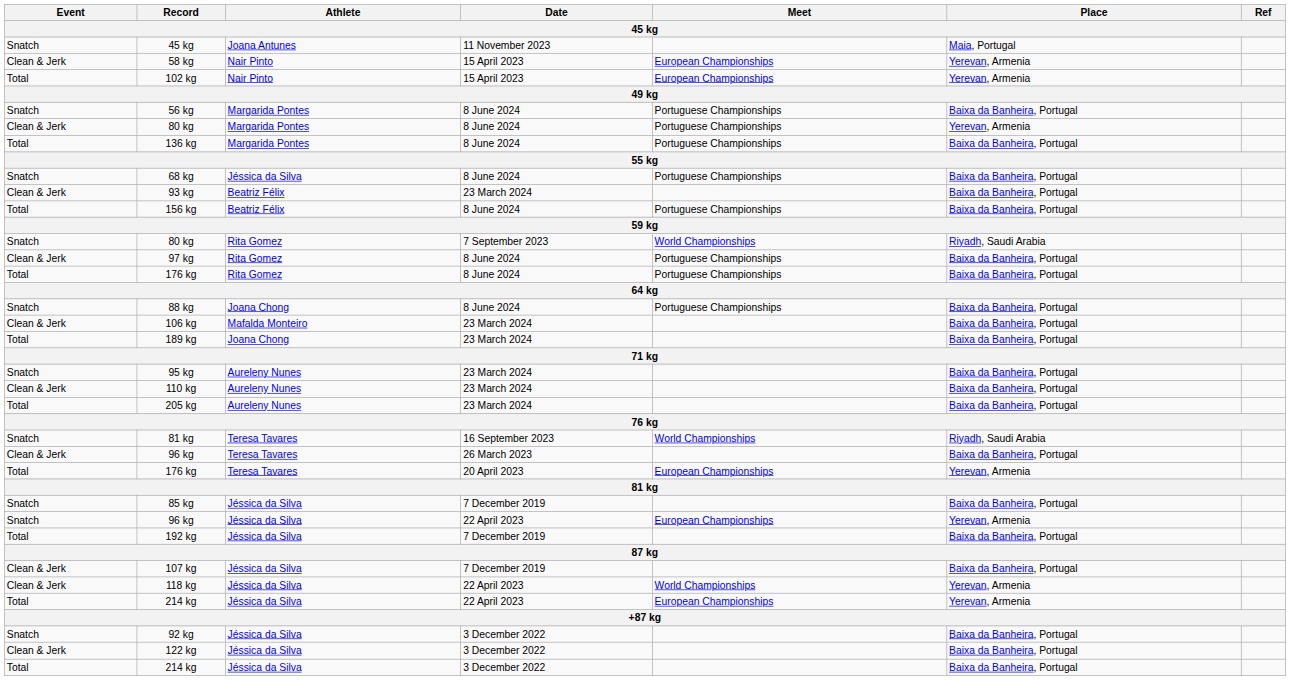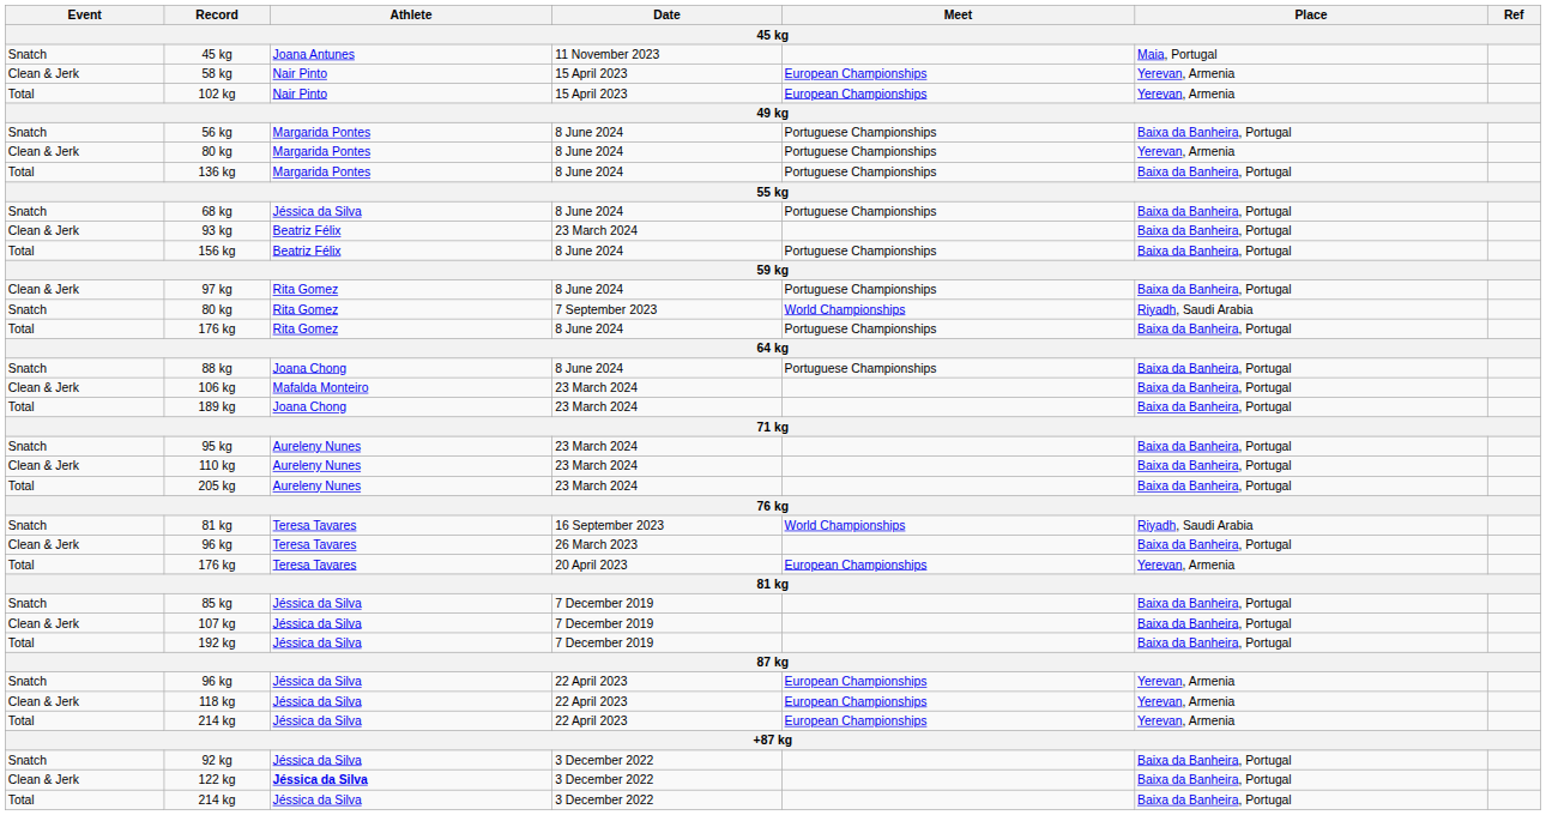rows swapped: 80 kg / 7 September 2023 <-> 97 kg
rows swapped: 107 kg <-> 96 kg / 22 April 2023
118 kg | Meet: World Championships -> European Championships
122 kg | Athlete: normal -> bold
